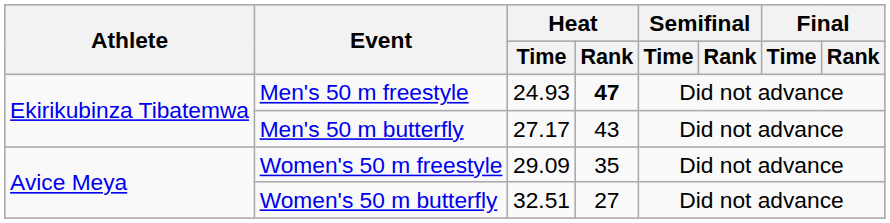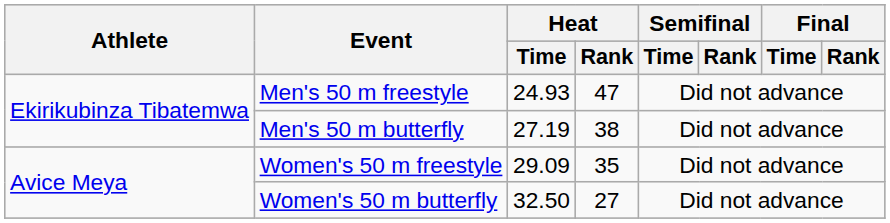Men's 50 m freestyle | Heat / Rank: bold -> normal
Men's 50 m butterfly | Heat / Time: 27.17 -> 27.19
Men's 50 m butterfly | Heat / Rank: 43 -> 38
Women's 50 m butterfly | Heat / Time: 32.51 -> 32.50
